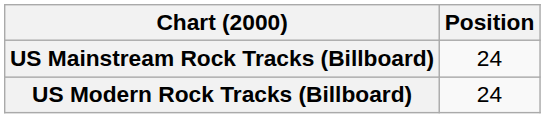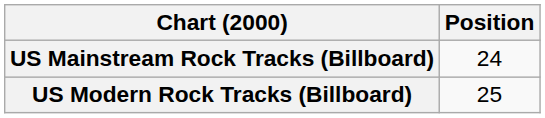US Modern Rock Tracks (Billboard) | Position: 24 -> 25
